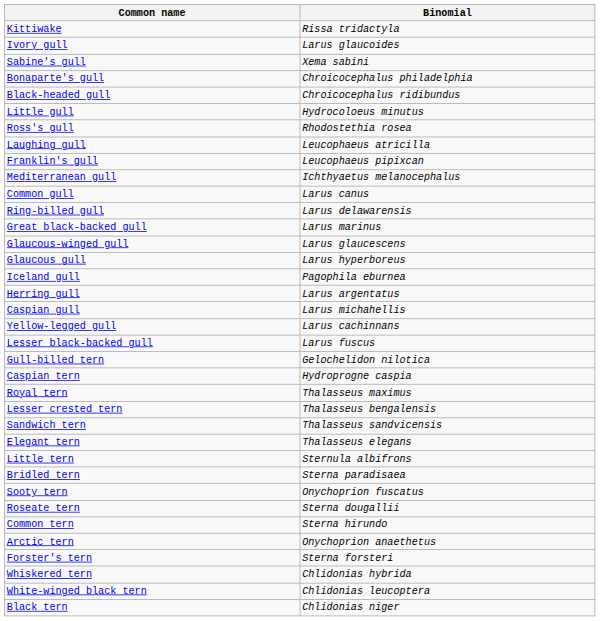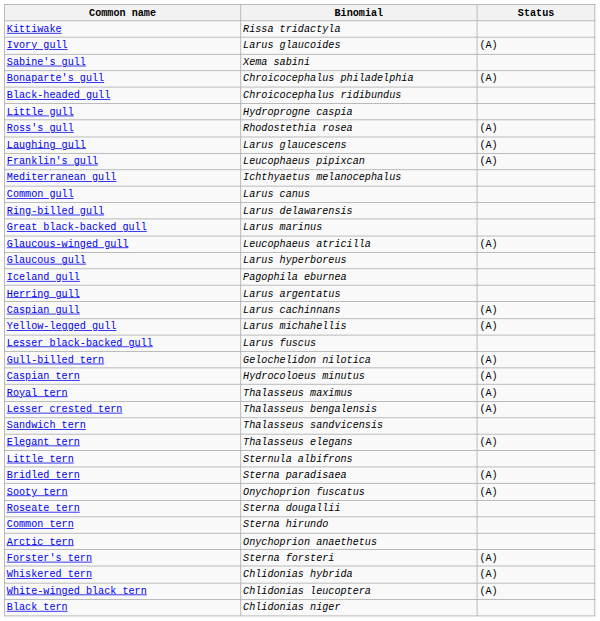+ column: Status | (A) | (A) | (A) | (A) | (A) | (A) | (A) | (A) | (A) | (A) | (A) | (A) | (A) | (A) | (A) | (A) | (A) | (A)
Little gull | Binomial: Hydrocoloeus minutus -> Hydroprogne caspia
Laughing gull | Binomial: Leucophaeus atricilla -> Larus glaucescens
Glaucous-winged gull | Binomial: Larus glaucescens -> Leucophaeus atricilla
Caspian gull | Binomial: Larus michahellis -> Larus cachinnans
Yellow-legged gull | Binomial: Larus cachinnans -> Larus michahellis
Caspian tern | Binomial: Hydroprogne caspia -> Hydrocoloeus minutus
